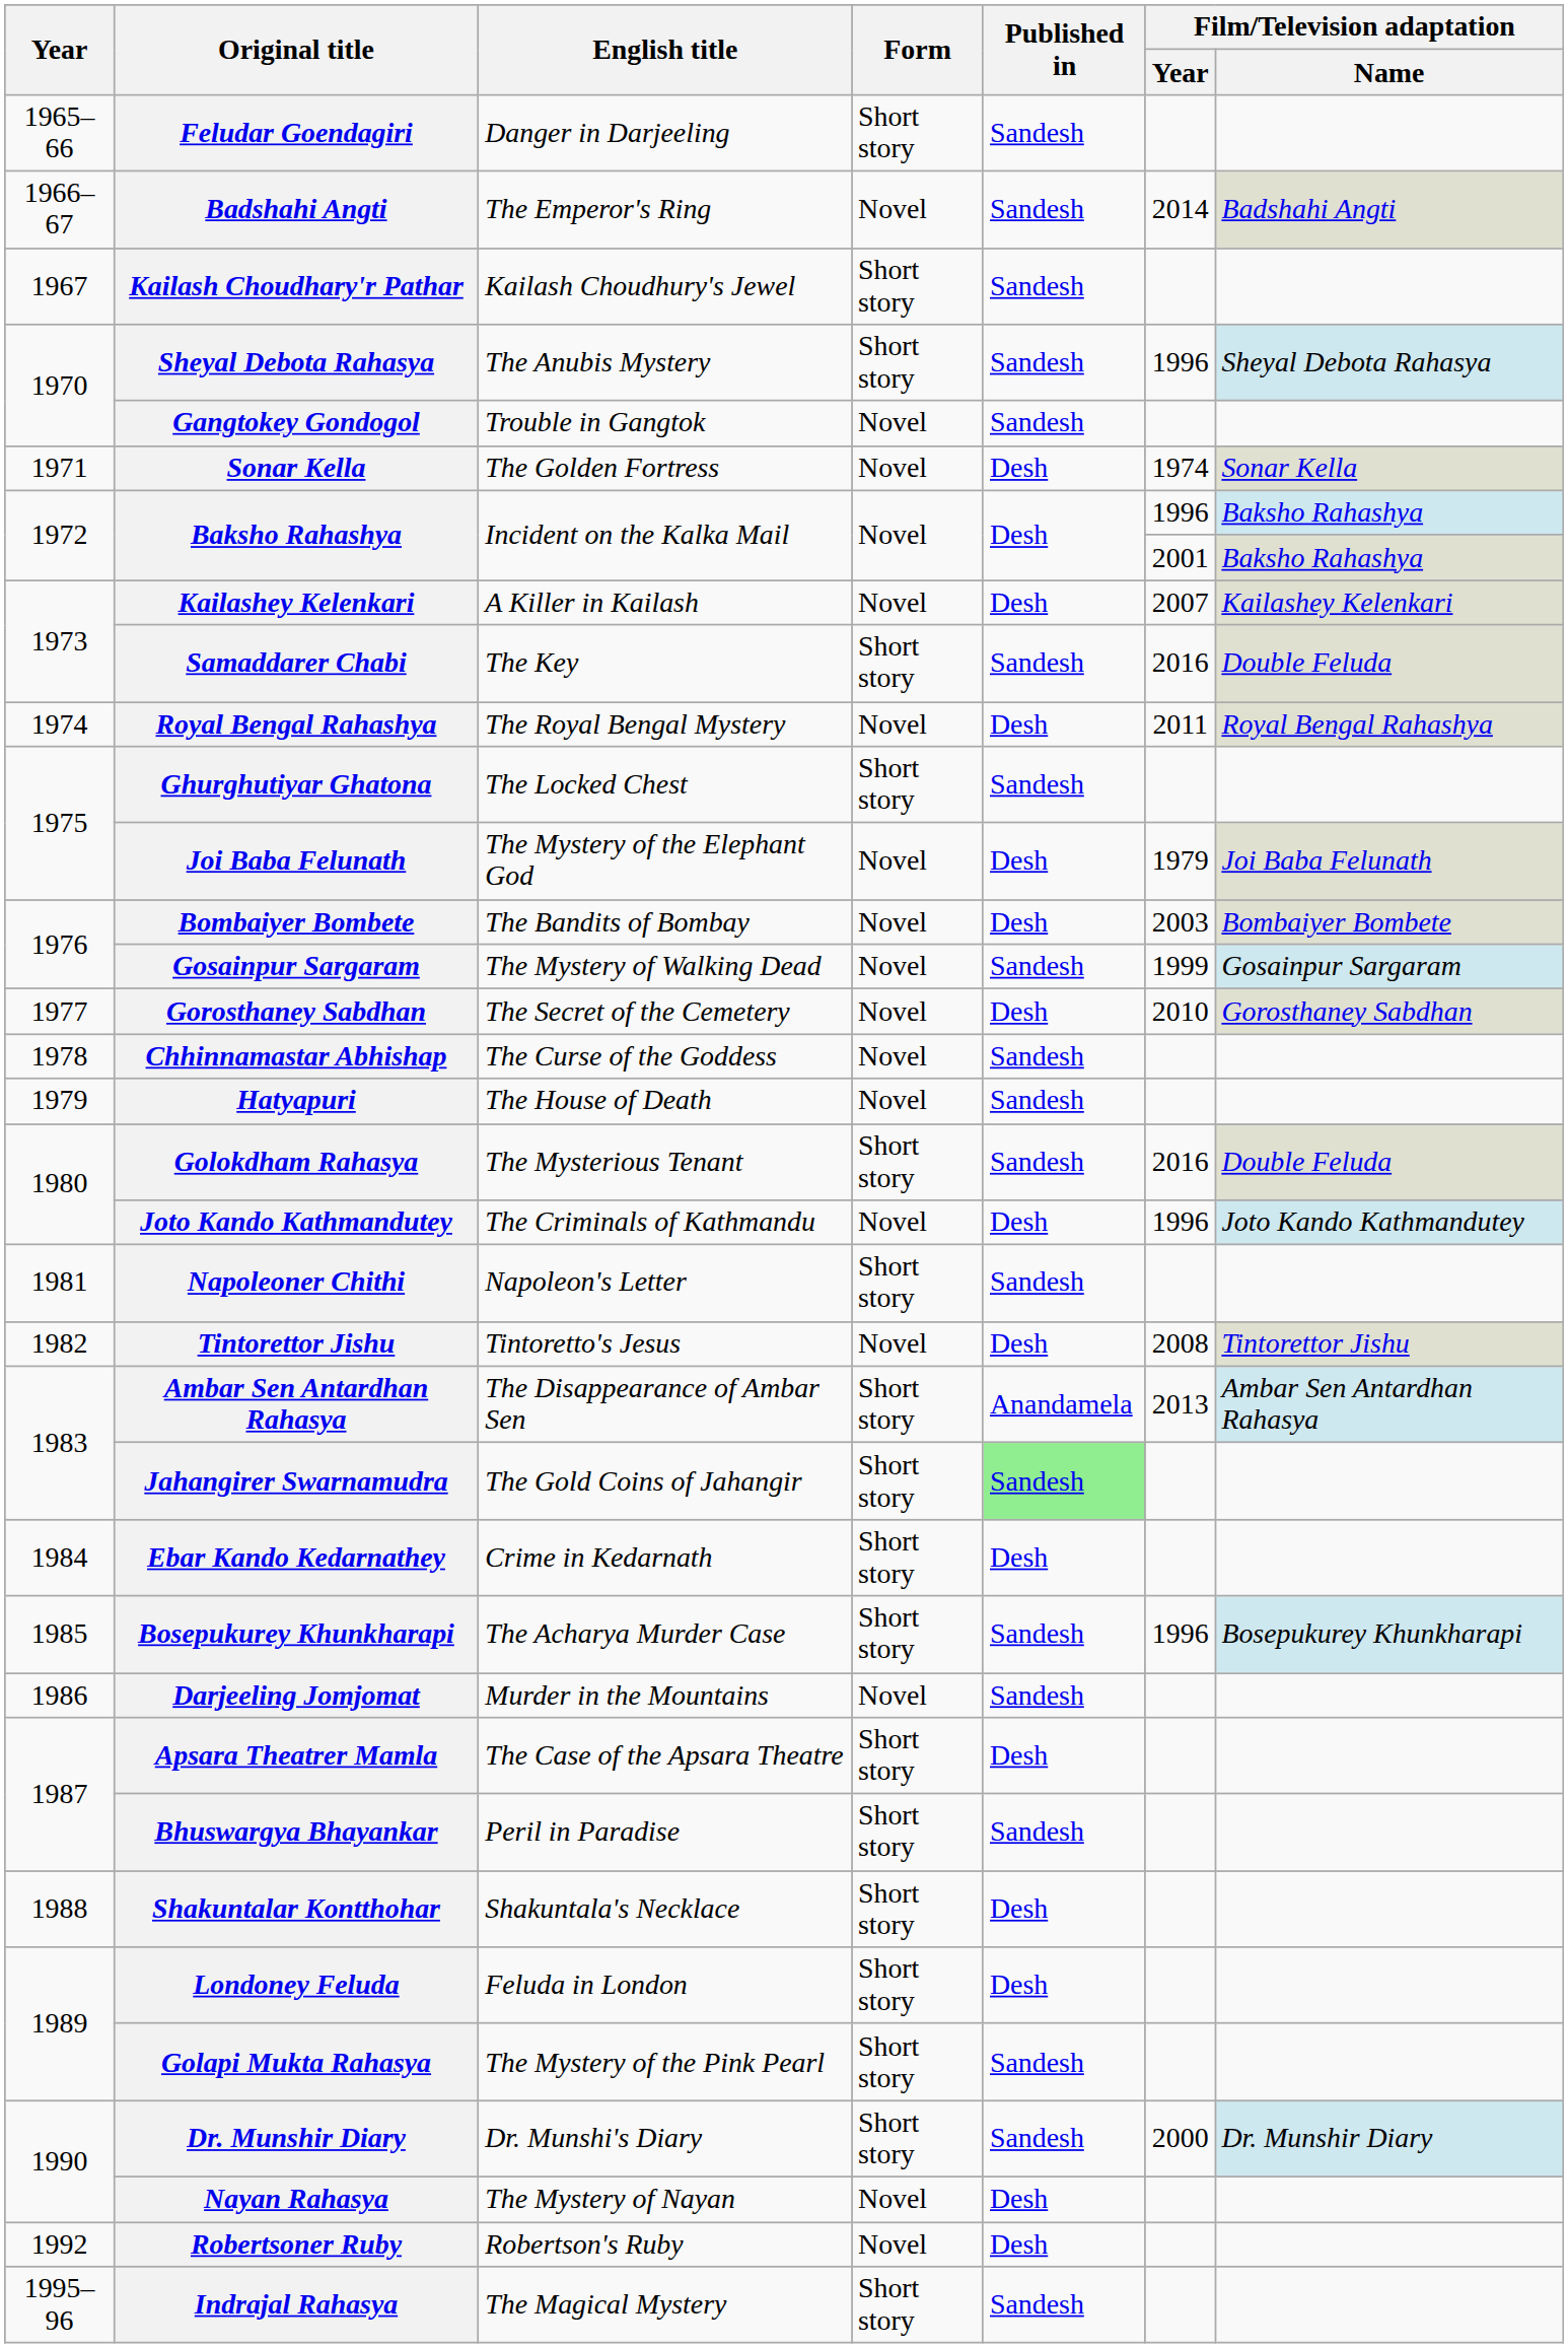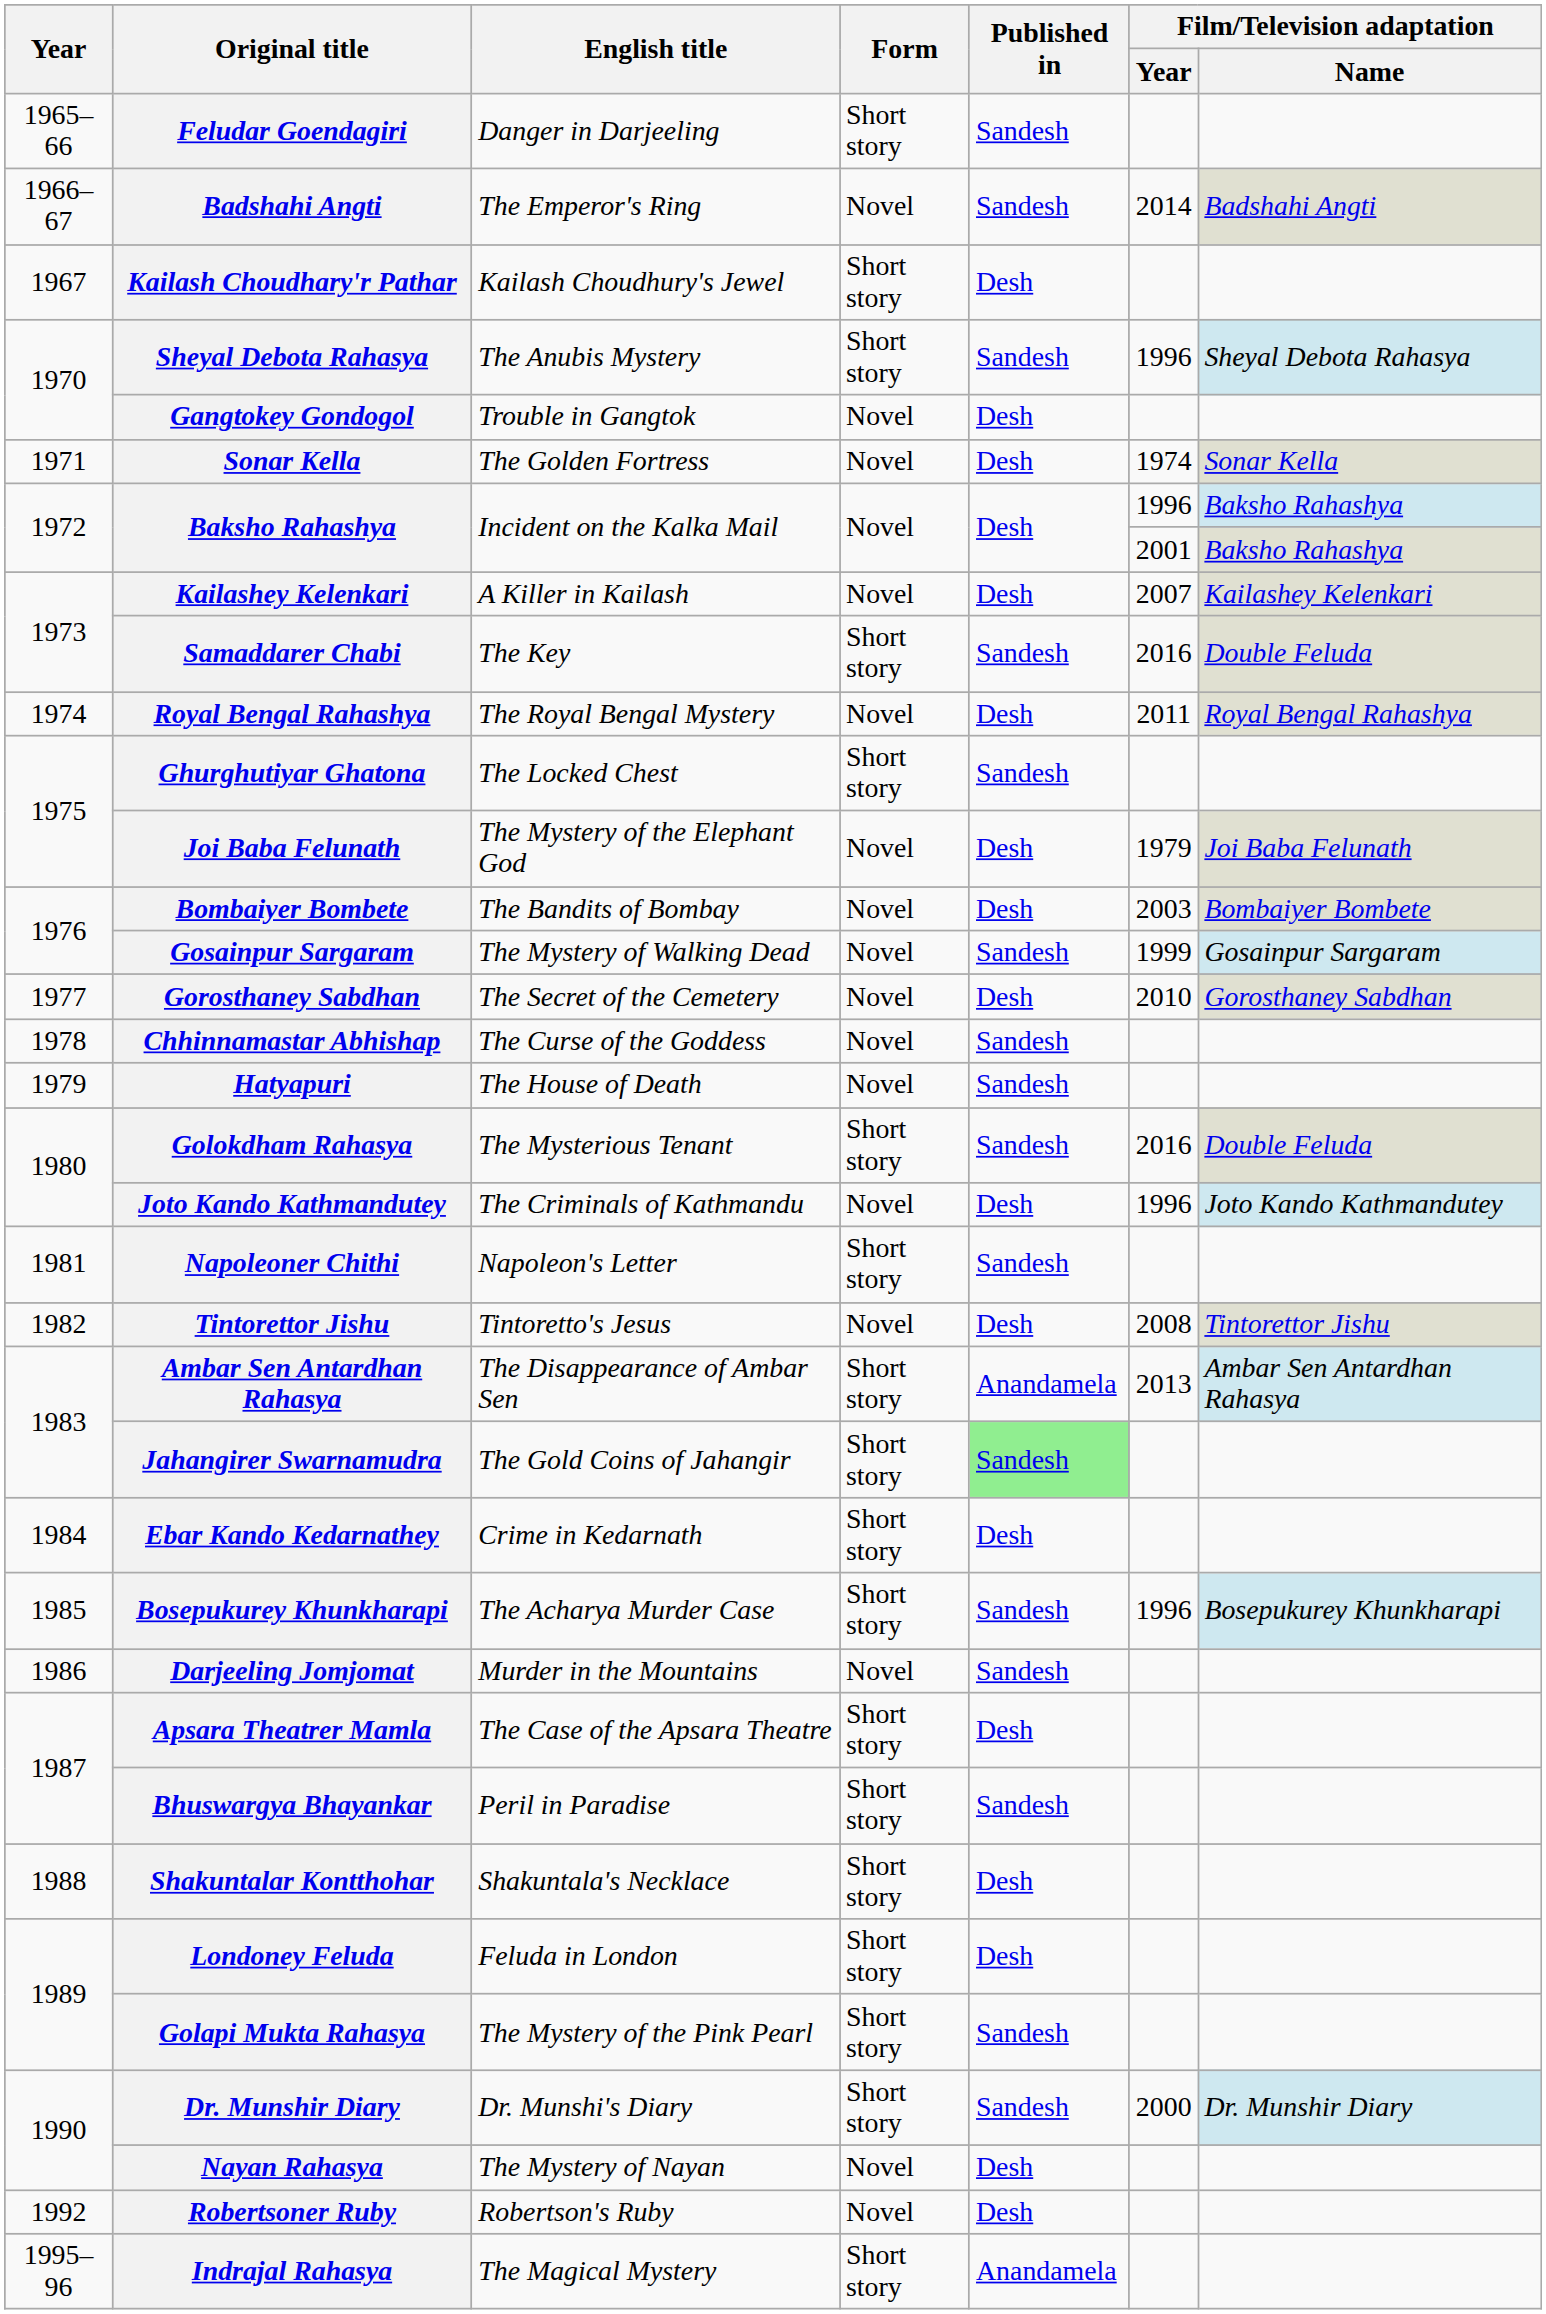Kailash Choudhary'r Pathar | Published in: Sandesh -> Desh
Gangtokey Gondogol | Published in: Sandesh -> Desh
Indrajal Rahasya | Published in: Sandesh -> Anandamela
